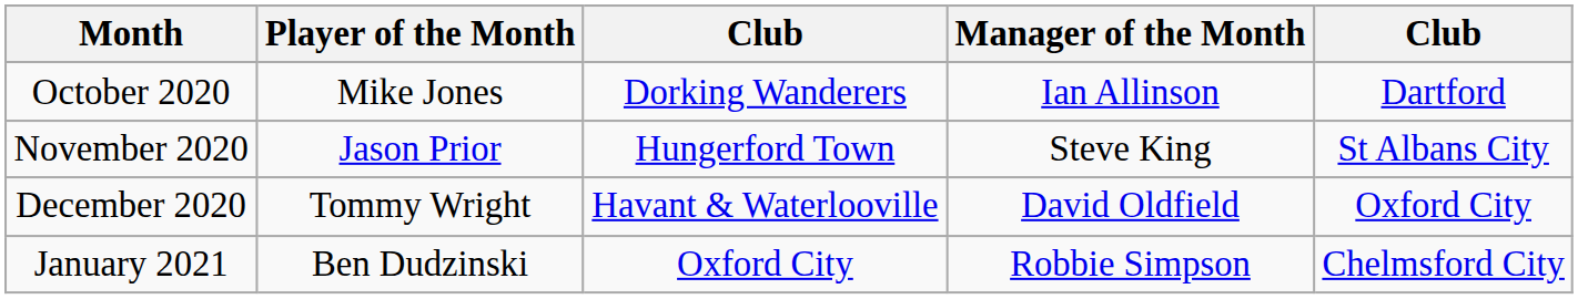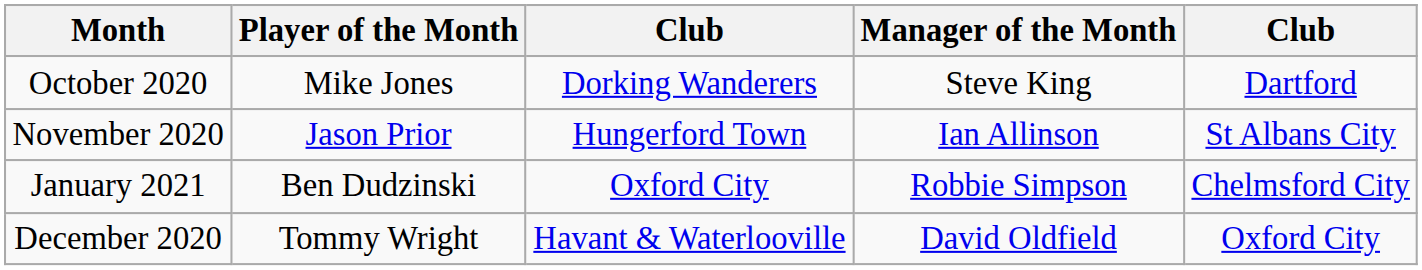October 2020 | Manager of the Month: Ian Allinson -> Steve King
November 2020 | Manager of the Month: Steve King -> Ian Allinson
rows swapped: December 2020 <-> January 2021
